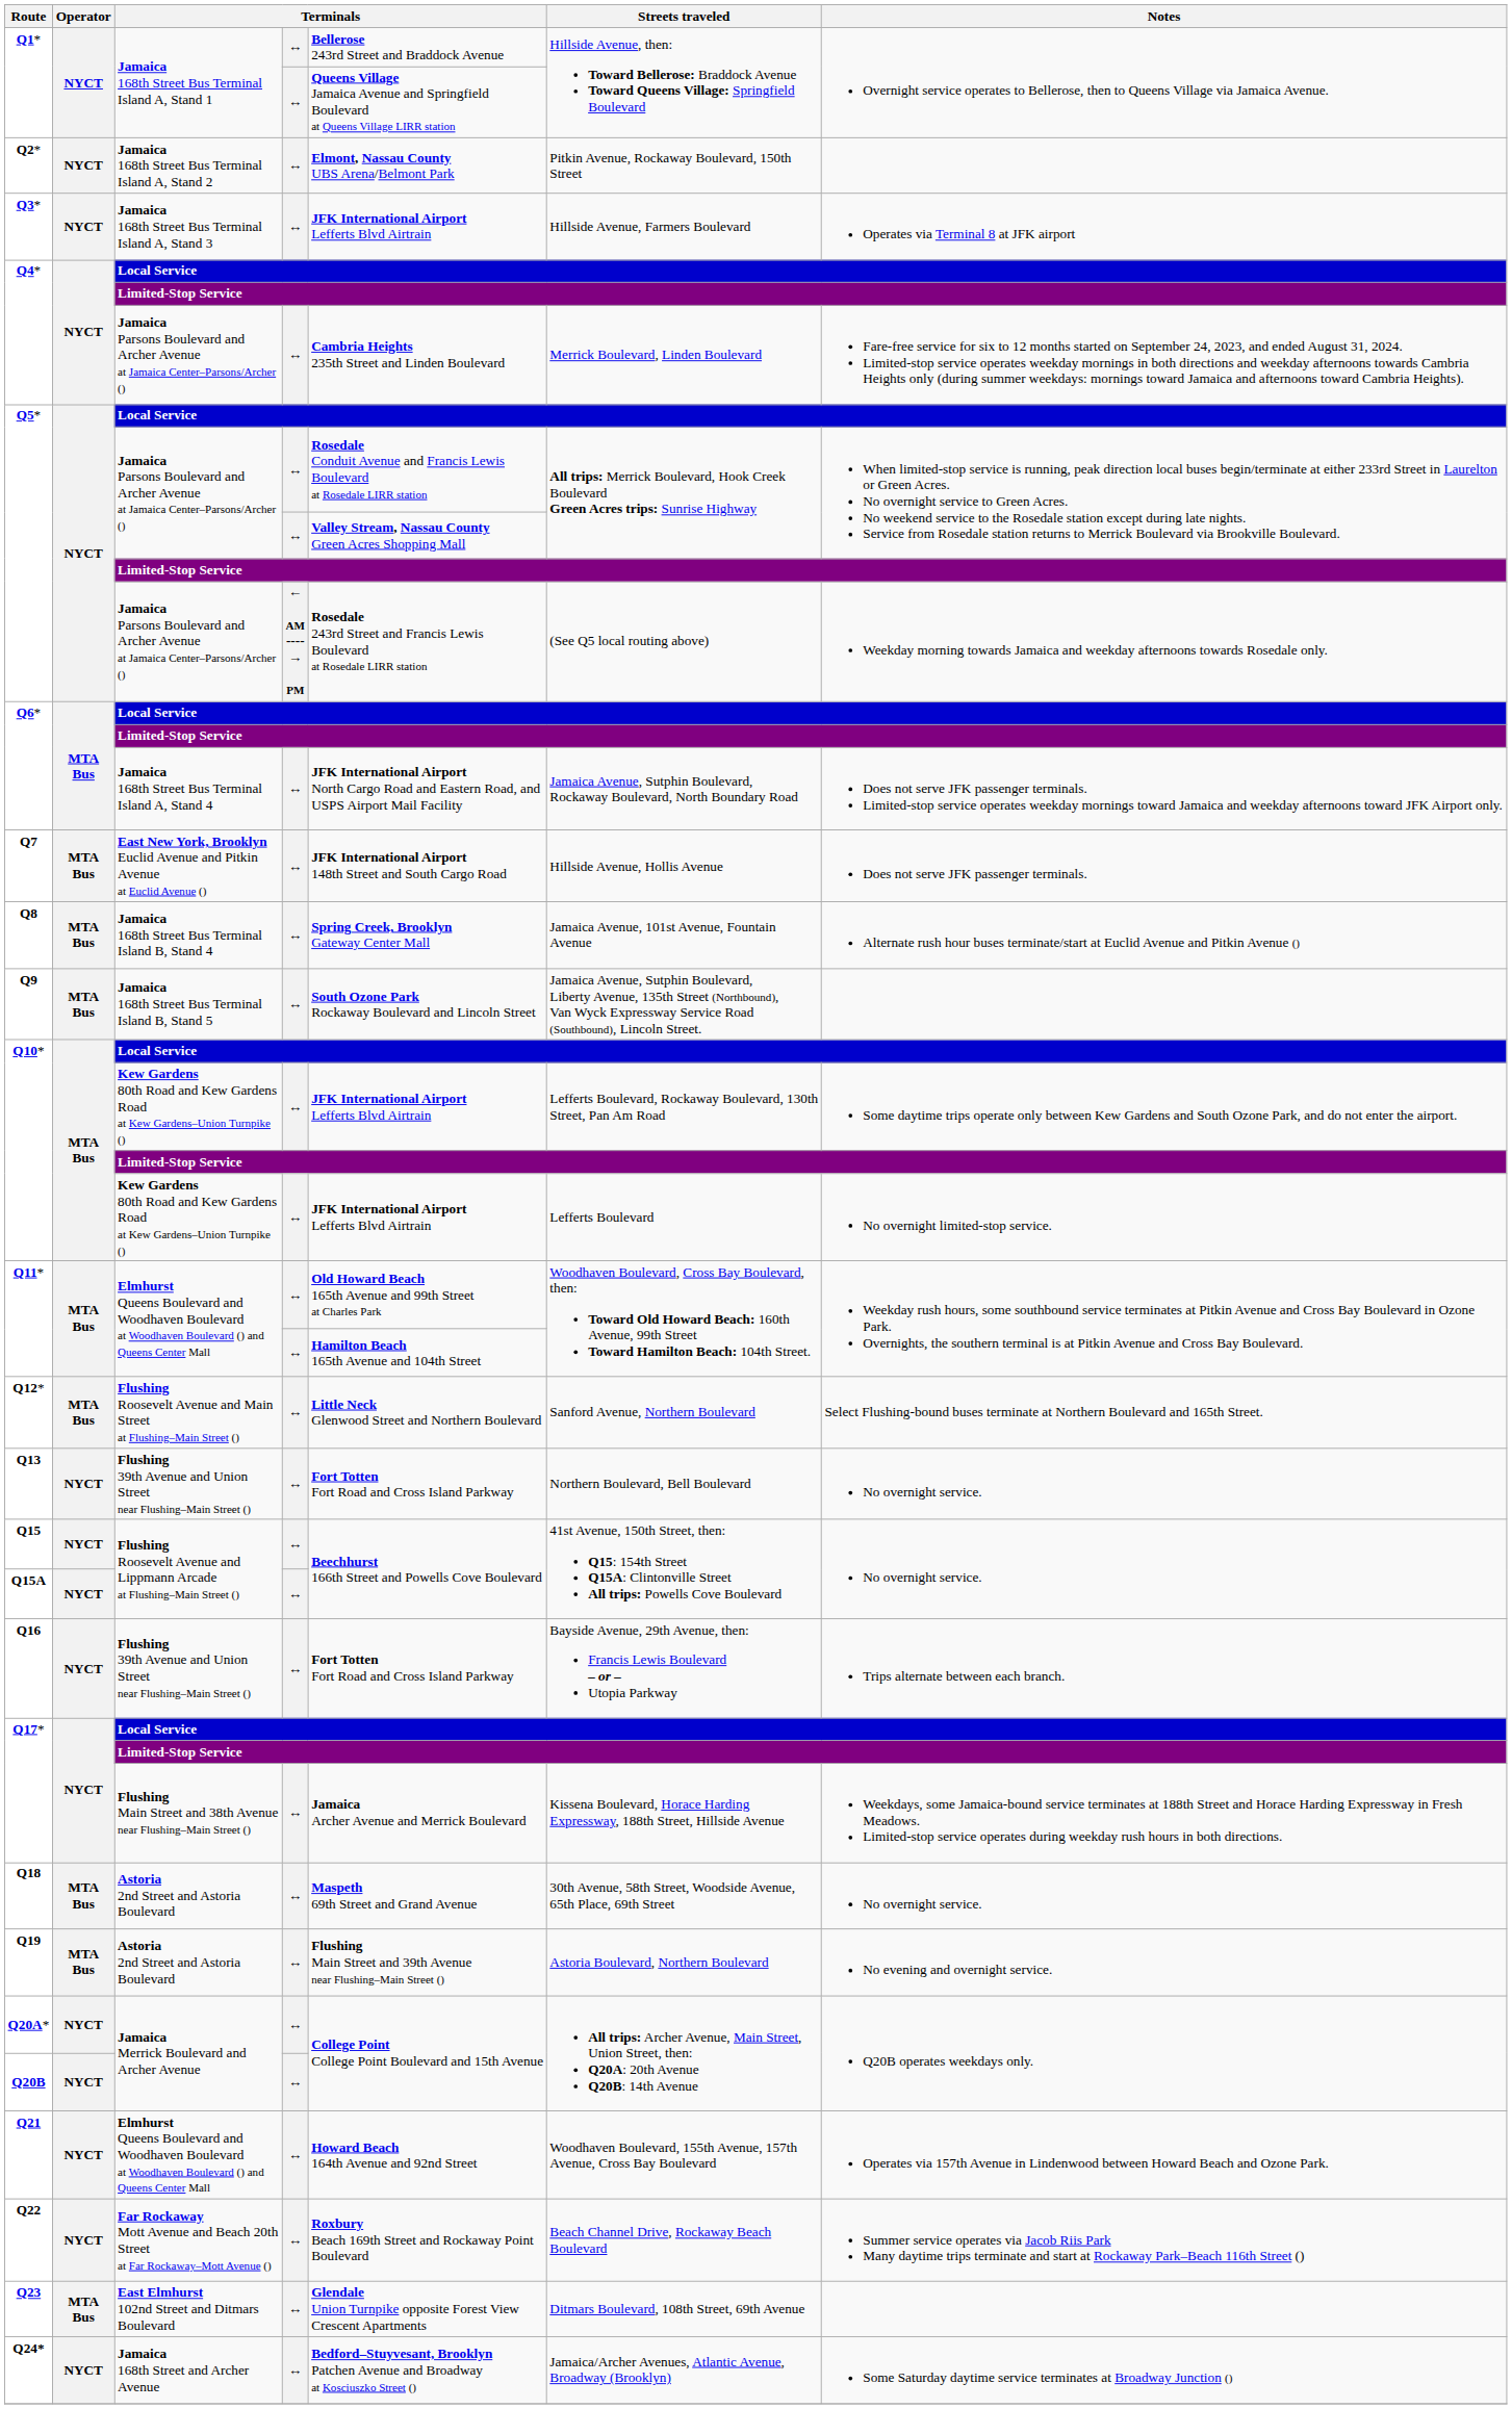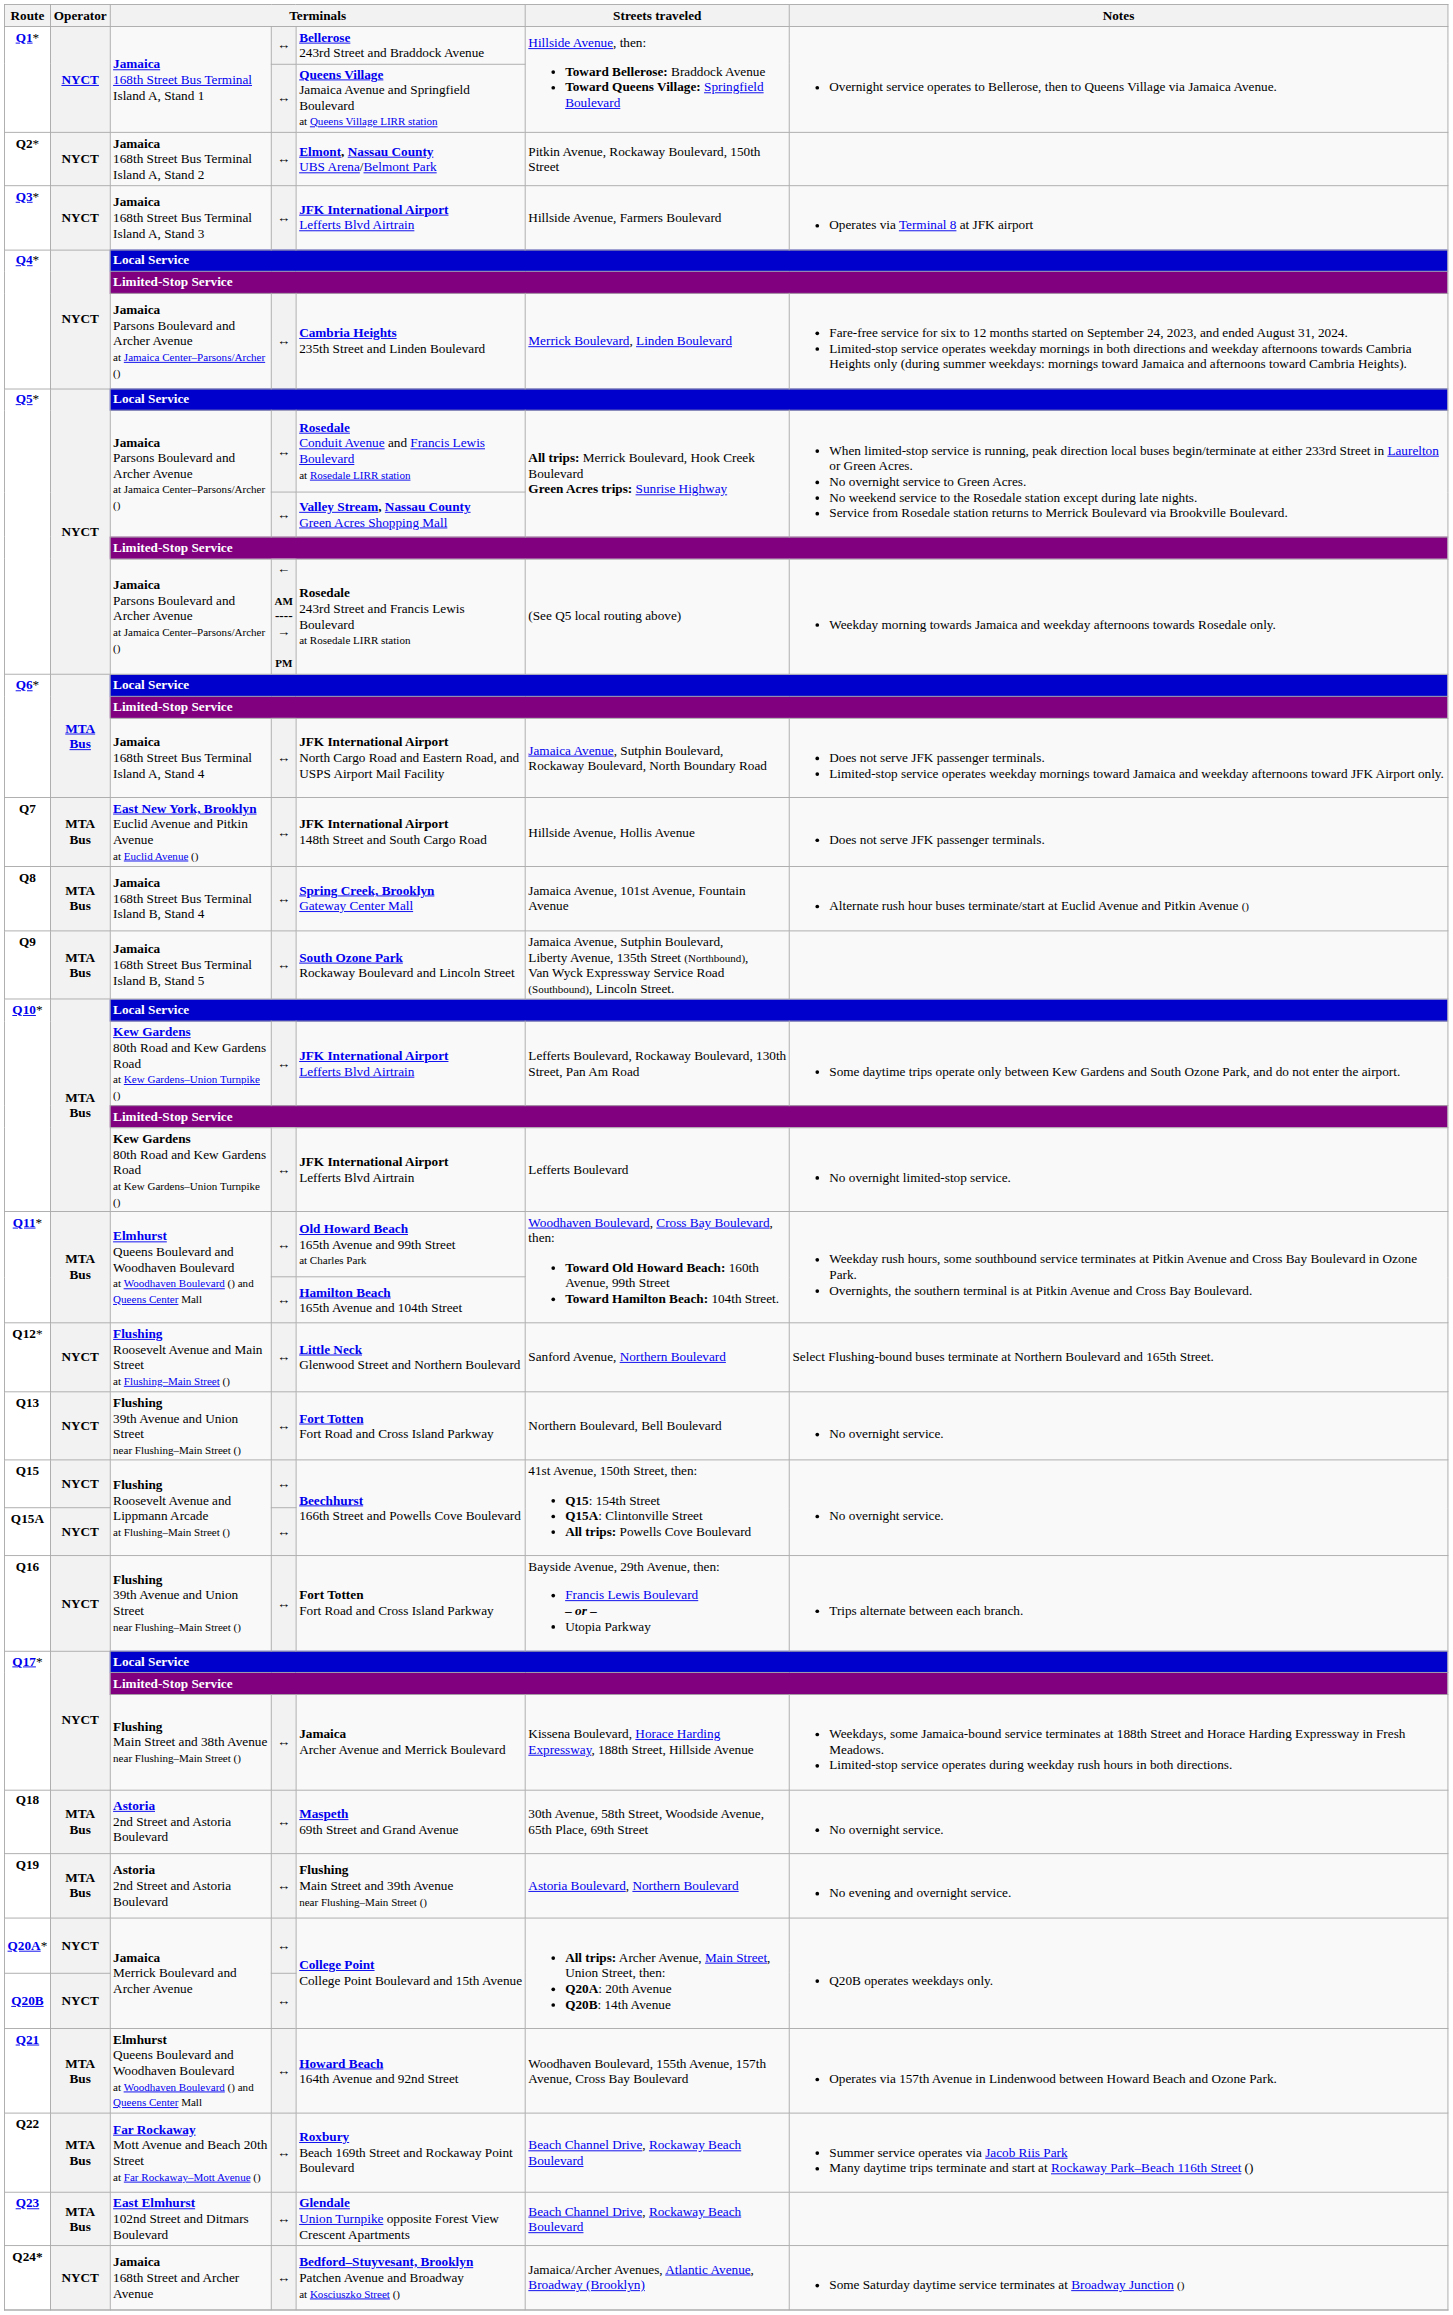Q12* | Operator: MTA Bus -> NYCT
Q21 | Operator: NYCT -> MTA Bus
Q22 | Operator: NYCT -> MTA Bus
Q23 | Streets traveled: Ditmars Boulevard, 108th Street, 69th Avenue -> Beach Channel Drive, Rockaway Beach Boulevard
